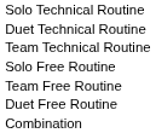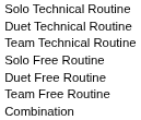rows swapped: Duet Free Routine <-> Team Free Routine
